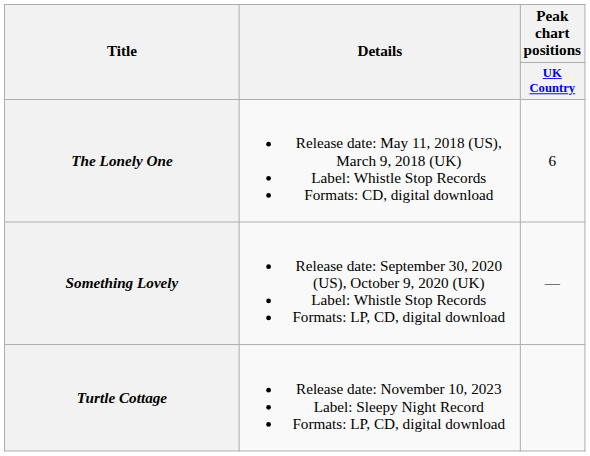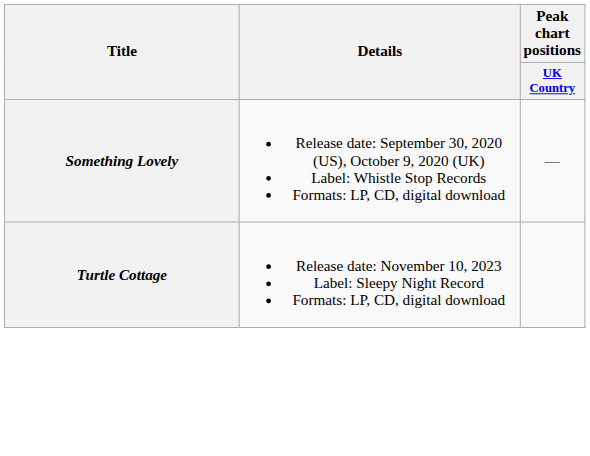- row: The Lonely One | Release date: May 11, 2018 (US), March 9, 2018 (UK) Label: Whistle Stop Records Formats: CD, digital download | 6
